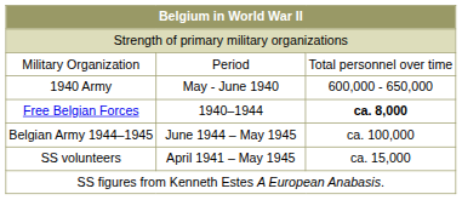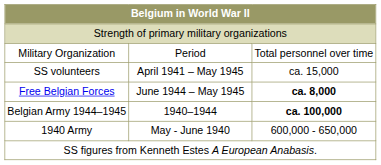rows swapped: 1940 Army <-> SS volunteers
Free Belgian Forces | column 2: 1940–1944 -> June 1944 – May 1945
Belgian Army 1944–1945 | column 2: June 1944 – May 1945 -> 1940–1944
Belgian Army 1944–1945 | column 3: normal -> bold
